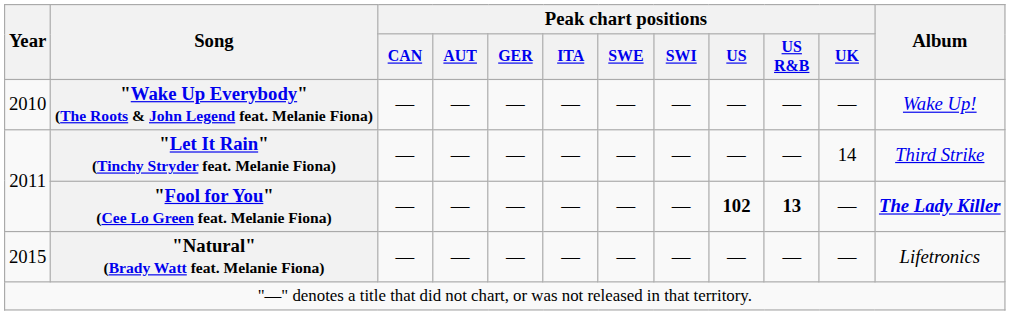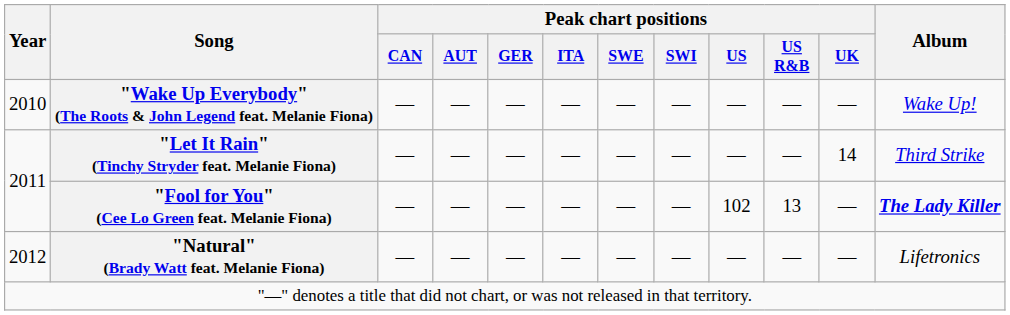"Fool for You" (Cee Lo Green feat. Melanie Fiona) | Peak chart positions / US: bold -> normal
"Fool for You" (Cee Lo Green feat. Melanie Fiona) | Peak chart positions / US R&B: bold -> normal
"Natural" (Brady Watt feat. Melanie Fiona) | Year: 2015 -> 2012
